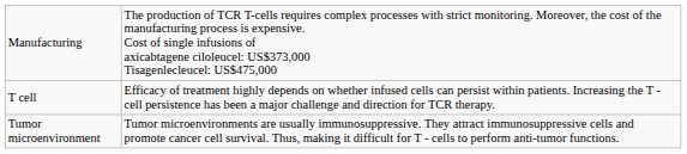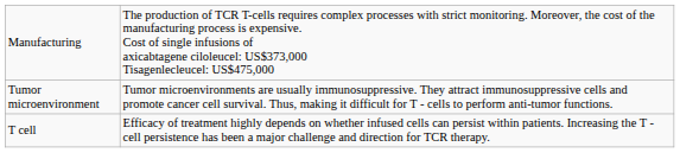rows swapped: T cell <-> Tumor microenvironment
